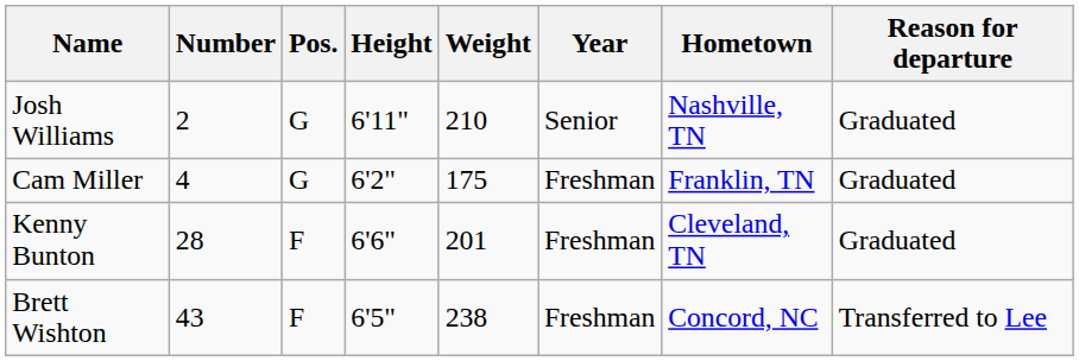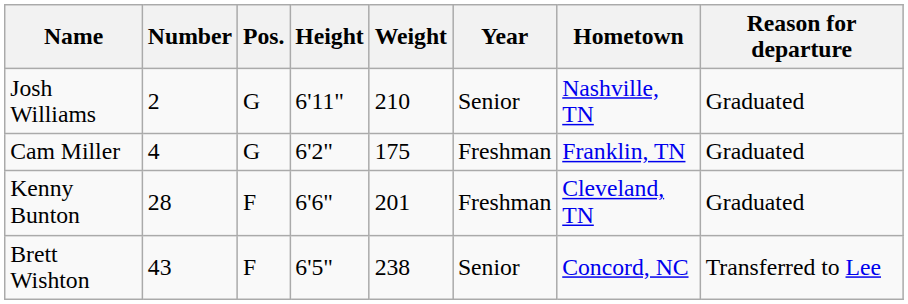Brett Wishton | Year: Freshman -> Senior
